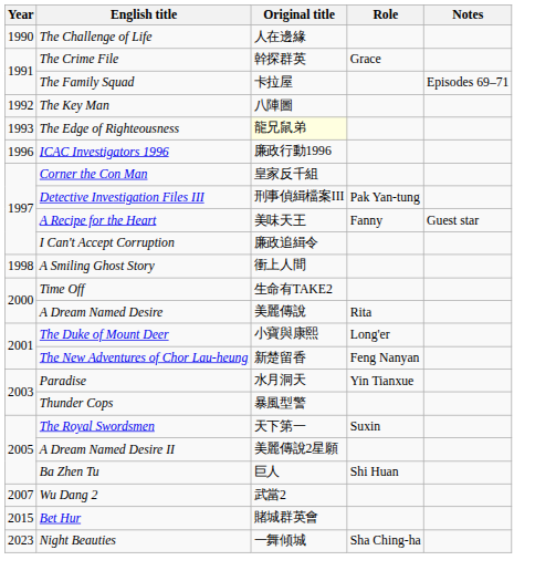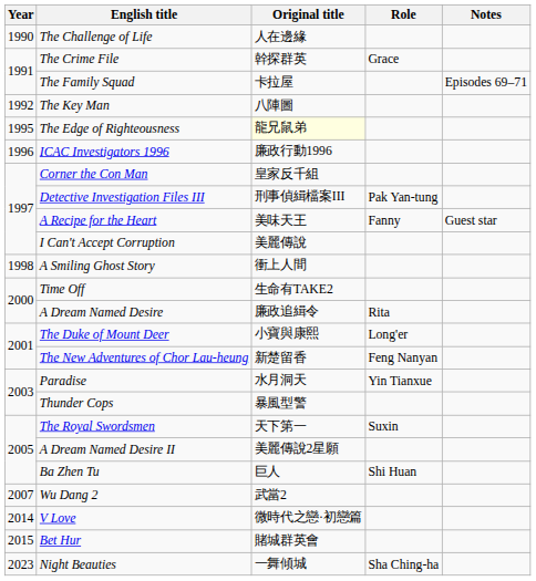The Edge of Righteousness | Year: 1993 -> 1995
I Can't Accept Corruption | Original title: 廉政追緝令 -> 美麗傳說
A Dream Named Desire | Original title: 美麗傳說 -> 廉政追緝令
+ row: 2014 | V Love | 微時代之戀·初戀篇
